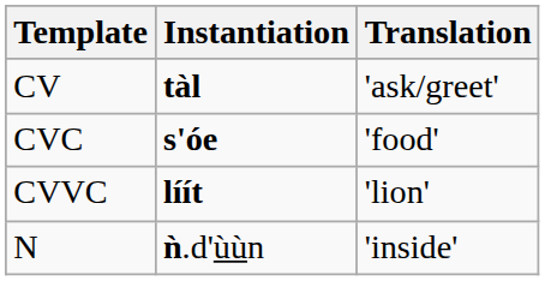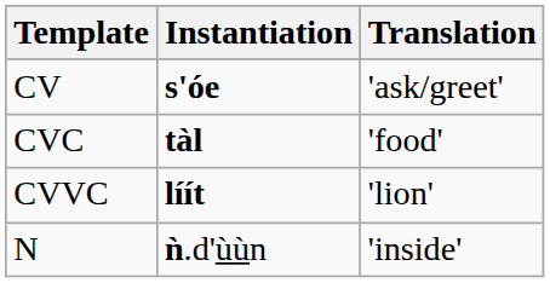CV | Instantiation: tàl -> s'óe
CVC | Instantiation: s'óe -> tàl
